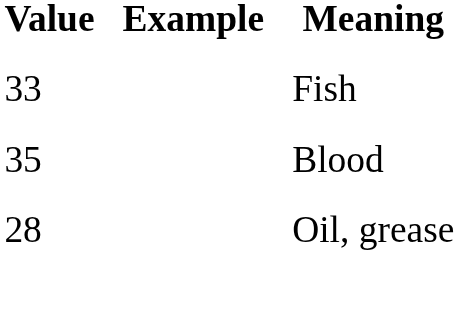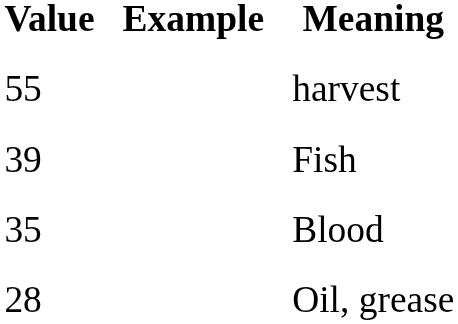+ row: 55 | harvest
Fish | Value: 33 -> 39
